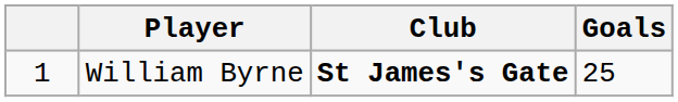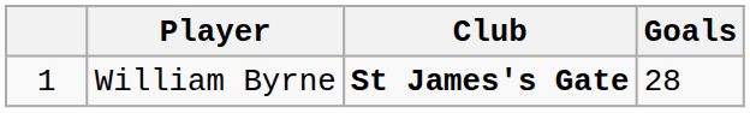William Byrne | Goals: 25 -> 28
